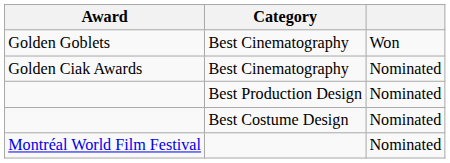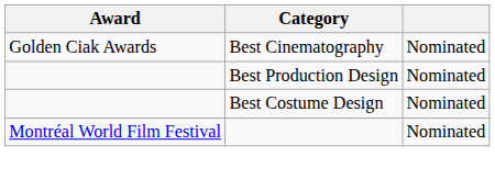- row: Golden Goblets | Best Cinematography | Won
